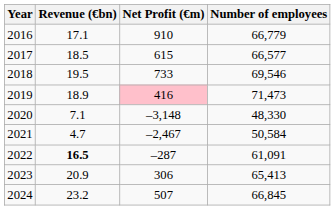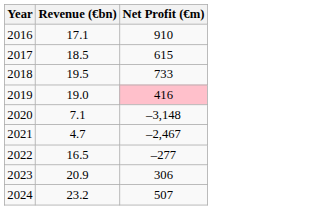- column: Number of employees | 66,779 | 66,577 | 69,546 | 71,473 | 48,330 | 50,584 | 61,091 | 65,413 | 66,845
2019 | Revenue (€bn): 18.9 -> 19.0
2022 | Revenue (€bn): bold -> normal
2022 | Net Profit (€m): –287 -> –277
